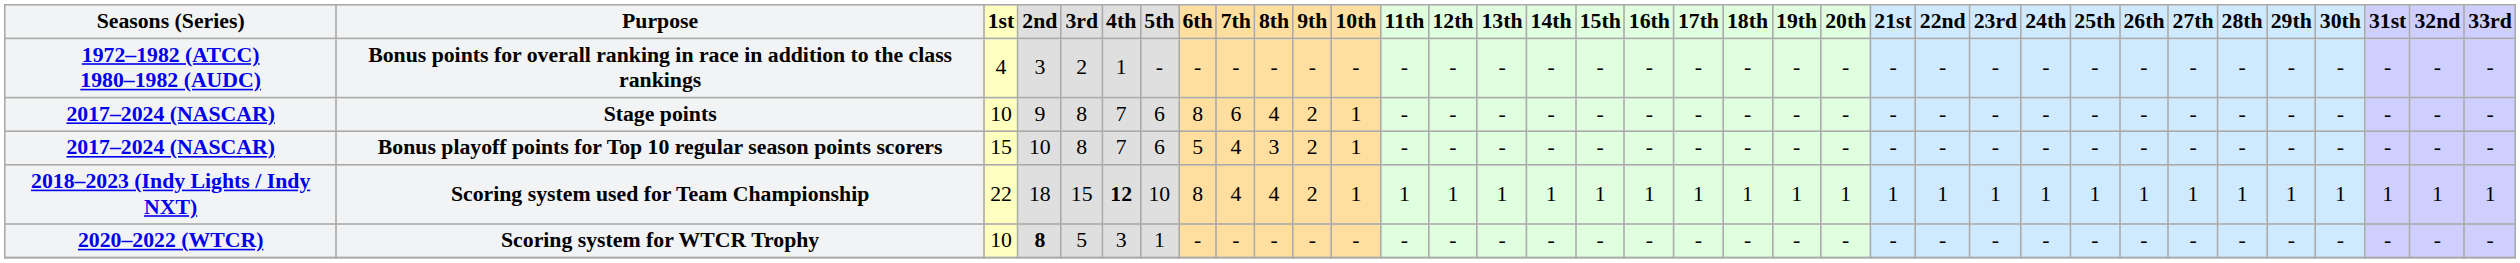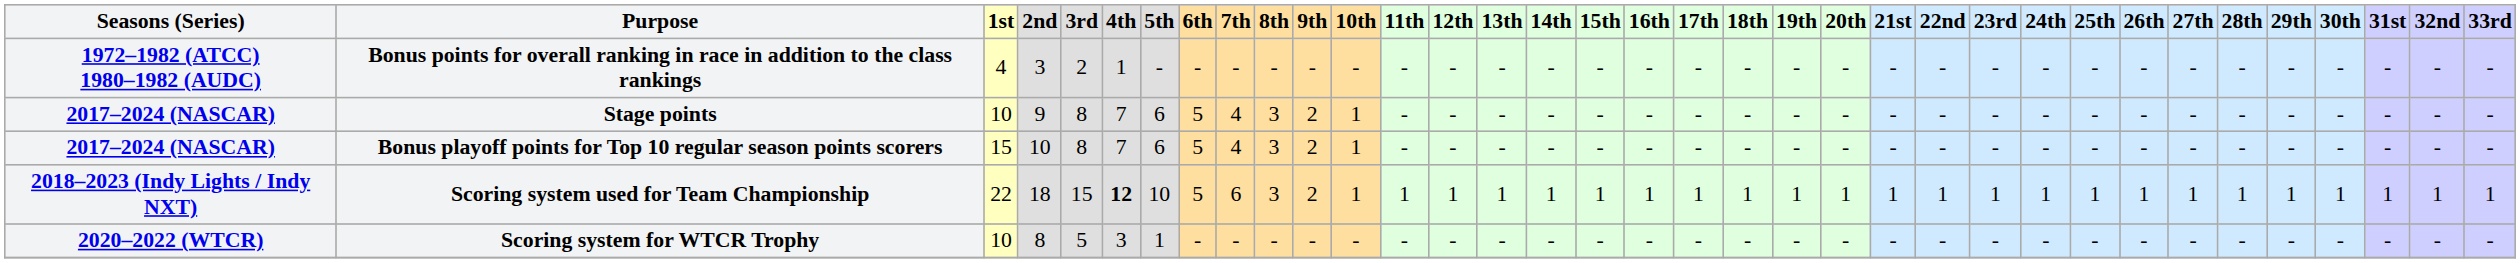Stage points | 6th: 8 -> 5
Stage points | 7th: 6 -> 4
Stage points | 8th: 4 -> 3
Scoring system used for Team Championship | 6th: 8 -> 5
Scoring system used for Team Championship | 7th: 4 -> 6
Scoring system used for Team Championship | 8th: 4 -> 3
Scoring system for WTCR Trophy | 2nd: bold -> normal
